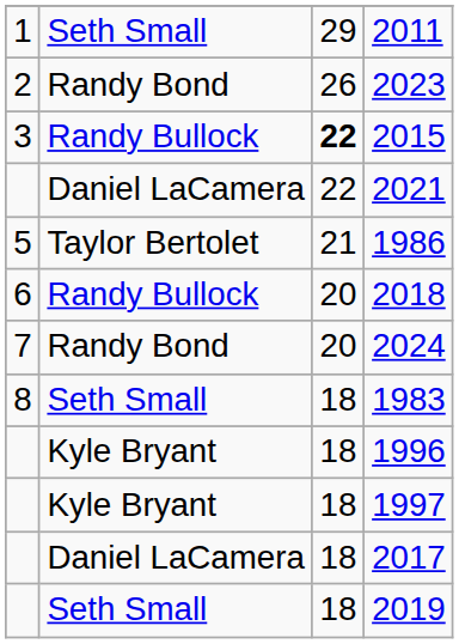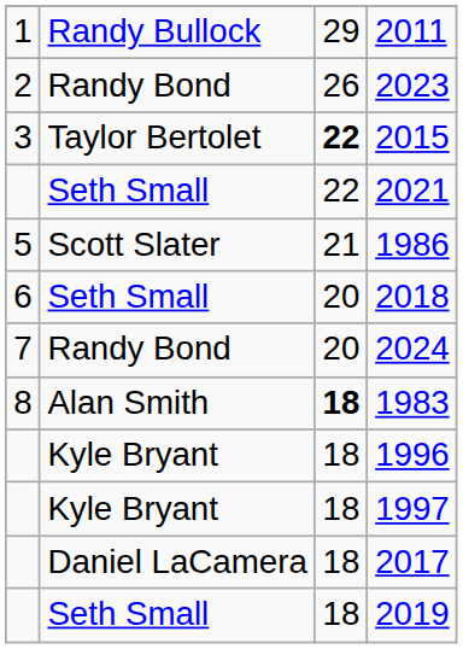2011 | column 2: Seth Small -> Randy Bullock
2015 | column 2: Randy Bullock -> Taylor Bertolet
2021 | column 2: Daniel LaCamera -> Seth Small
1986 | column 2: Taylor Bertolet -> Scott Slater
2018 | column 2: Randy Bullock -> Seth Small
1983 | column 2: Seth Small -> Alan Smith
1983 | column 3: normal -> bold
